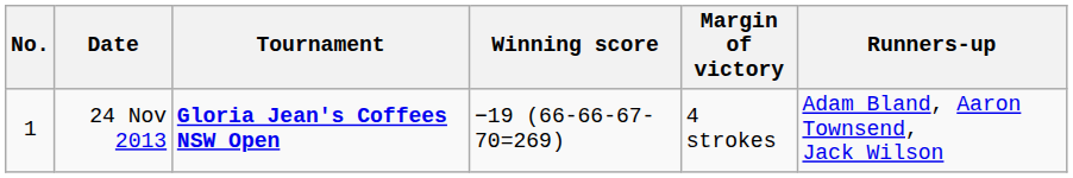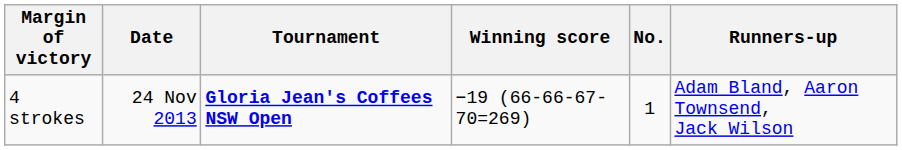columns swapped: No. <-> Margin of victory
